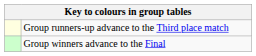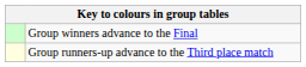rows swapped: Group winners advance to the Final <-> Group runners-up advance to the Third place match
